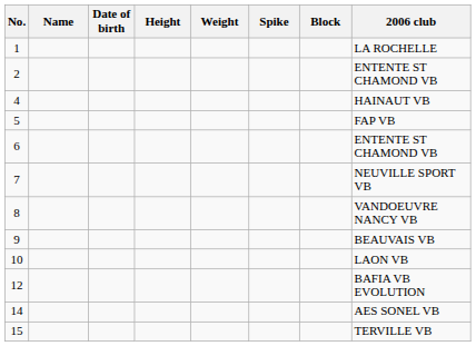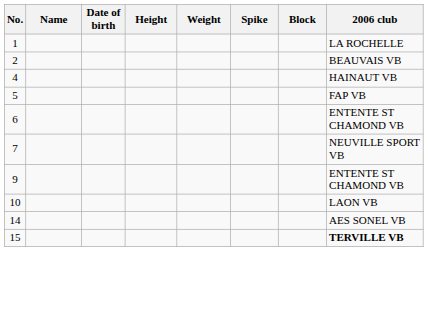2 | 2006 club: ENTENTE ST CHAMOND VB -> BEAUVAIS VB
- row: 8 | VANDOEUVRE NANCY VB
9 | 2006 club: BEAUVAIS VB -> ENTENTE ST CHAMOND VB
- row: 12 | BAFIA VB EVOLUTION
15 | 2006 club: normal -> bold
